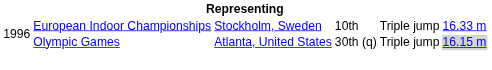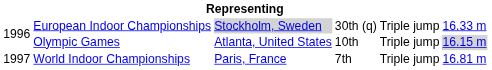European Indoor Championships | column 3: no background -> lightgrey background
European Indoor Championships | column 4: 10th -> 30th (q)
Olympic Games | column 4: 30th (q) -> 10th
+ row: 1997 | World Indoor Championships | Paris, France | 7th | Triple jump | 16.81 m
